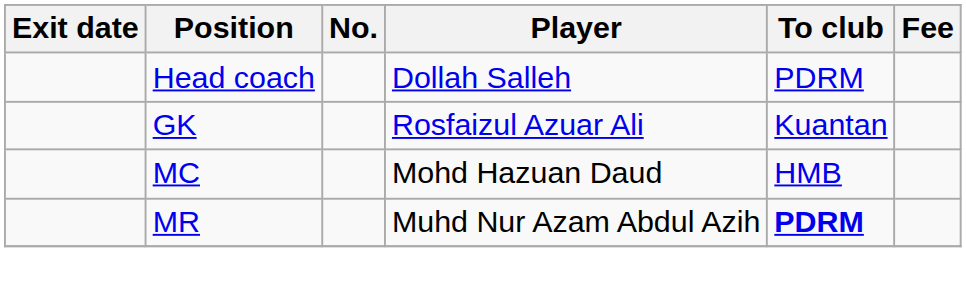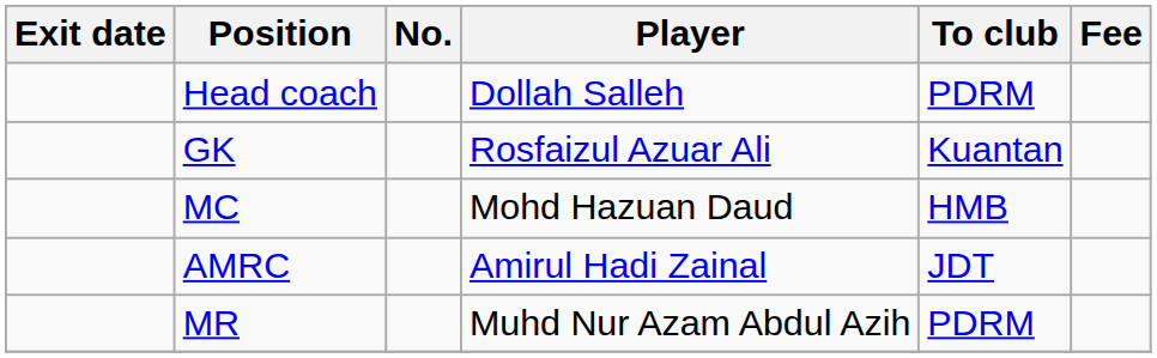+ row: AMRC | Amirul Hadi Zainal | JDT
MR | To club: bold -> normal
